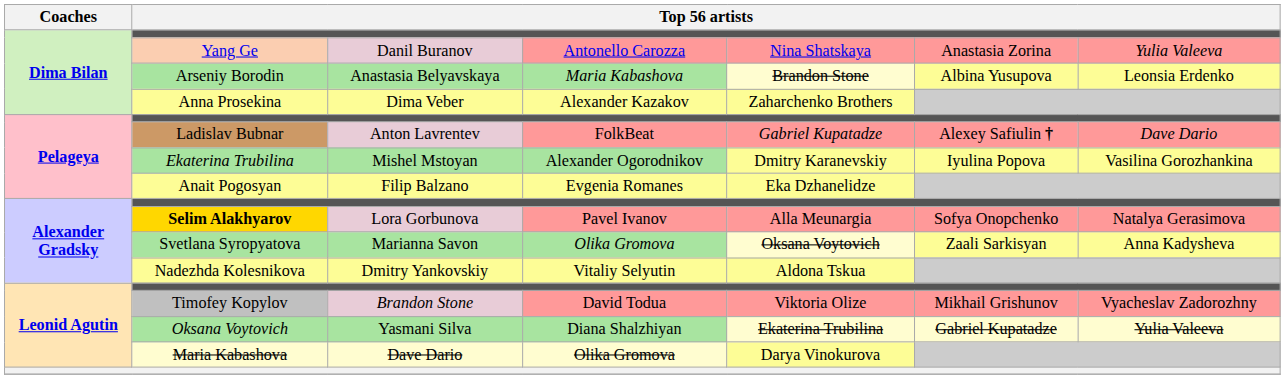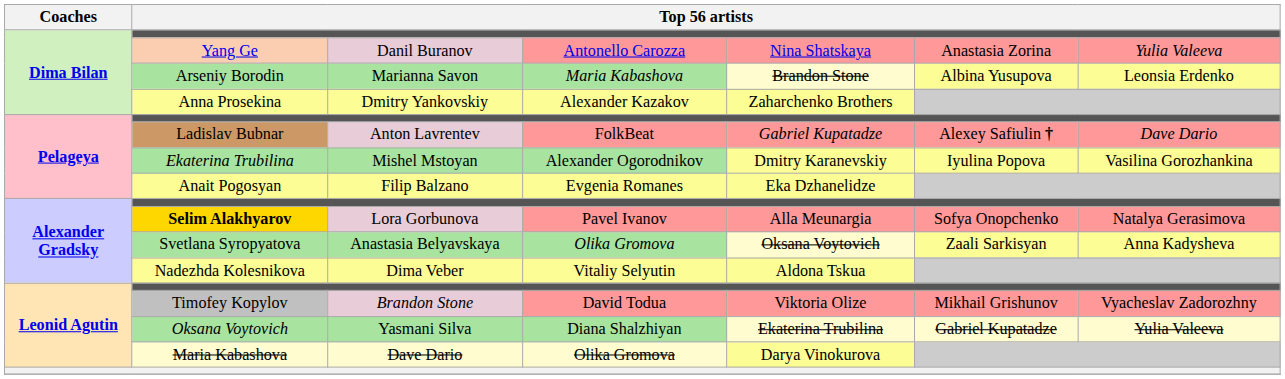Arseniy Borodin | column 3: Anastasia Belyavskaya -> Marianna Savon
Anna Prosekina | column 3: Dima Veber -> Dmitry Yankovskiy
Svetlana Syropyatova | column 3: Marianna Savon -> Anastasia Belyavskaya
Nadezhda Kolesnikova | column 3: Dmitry Yankovskiy -> Dima Veber
